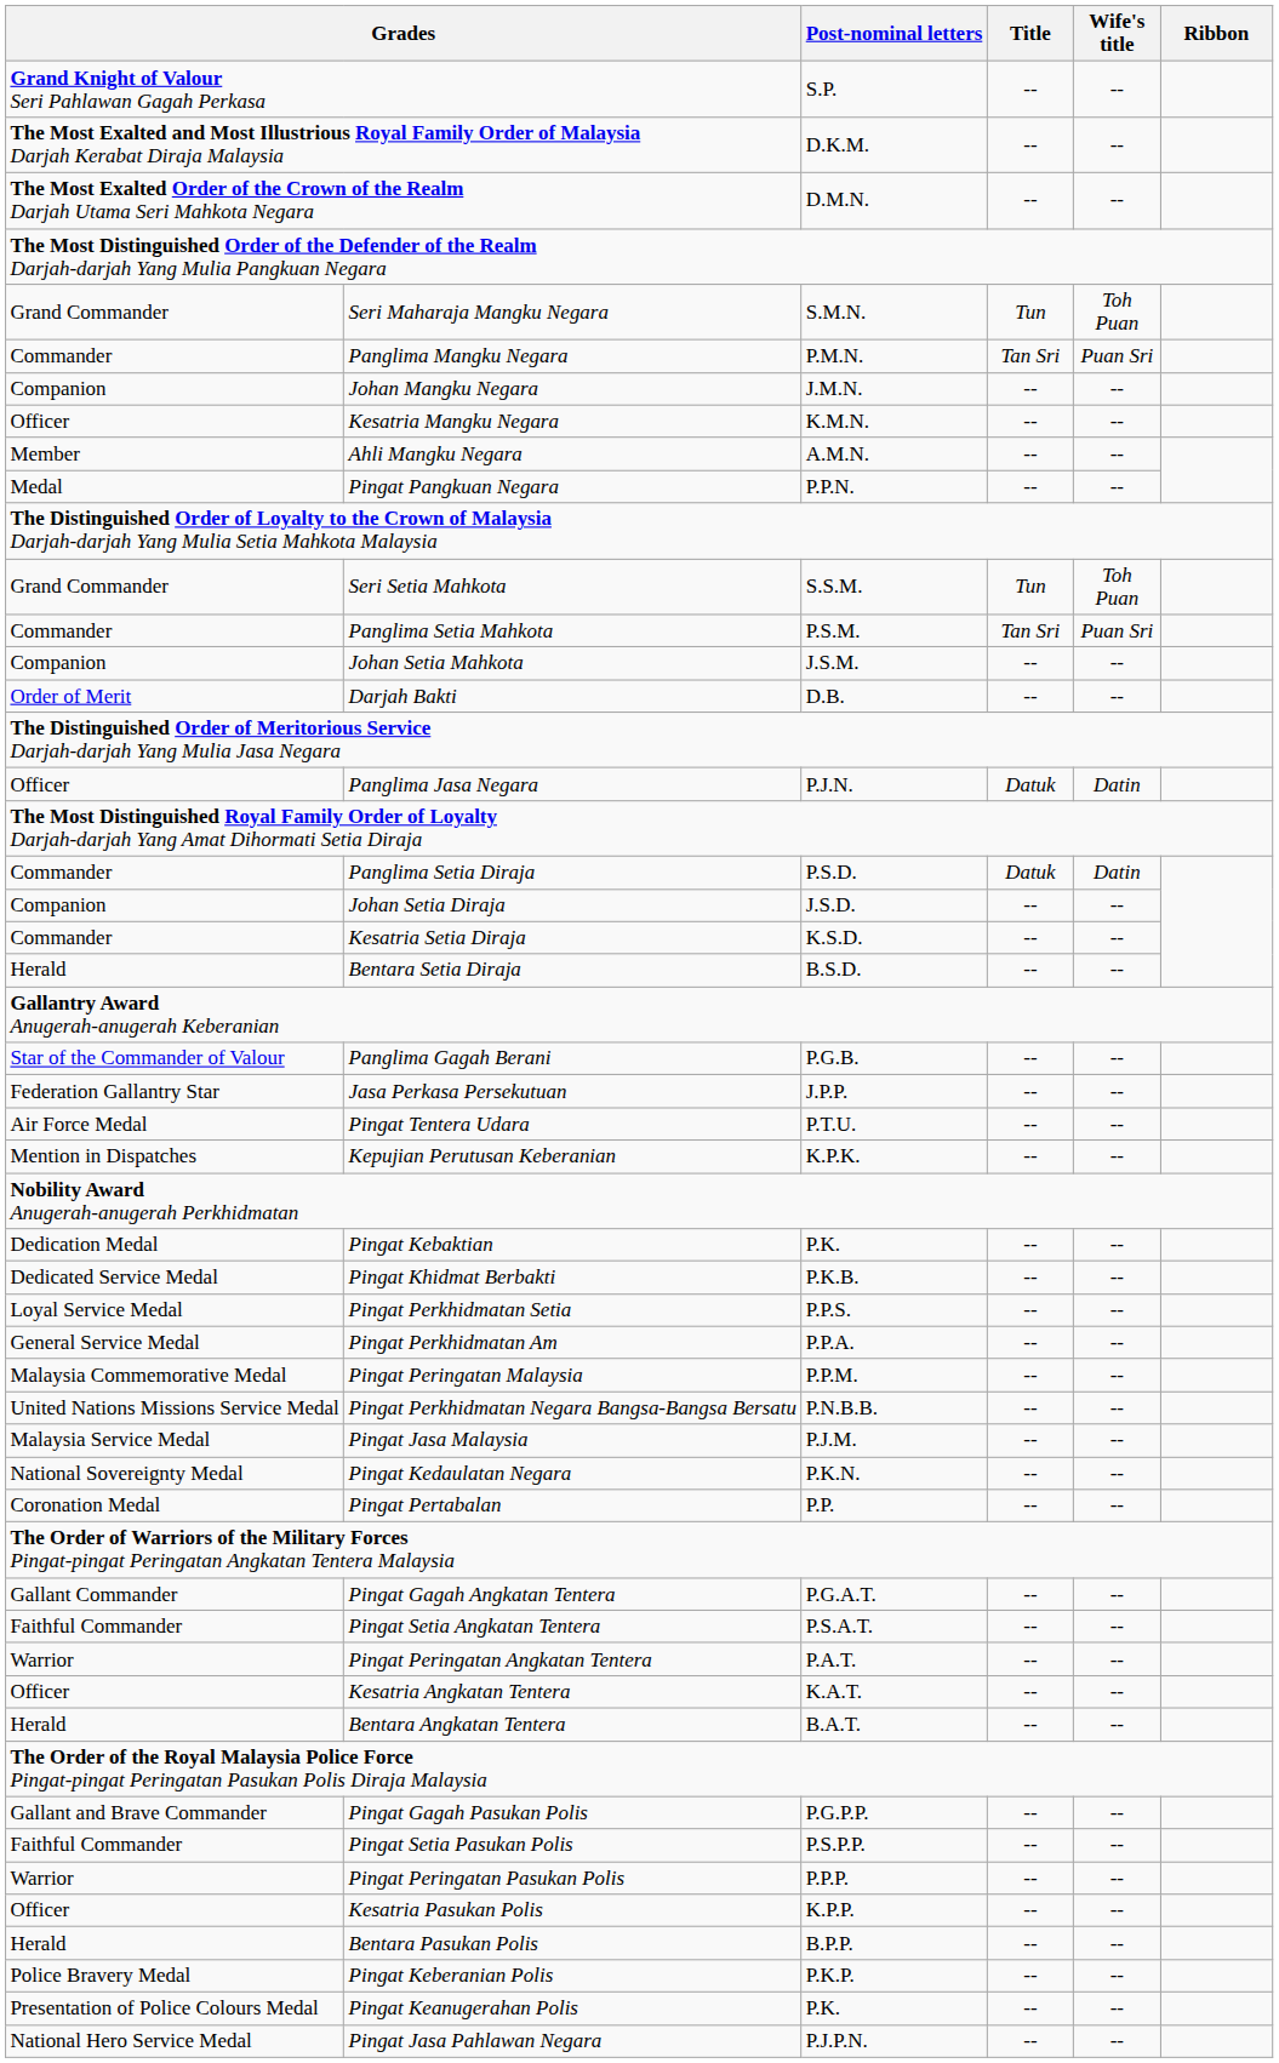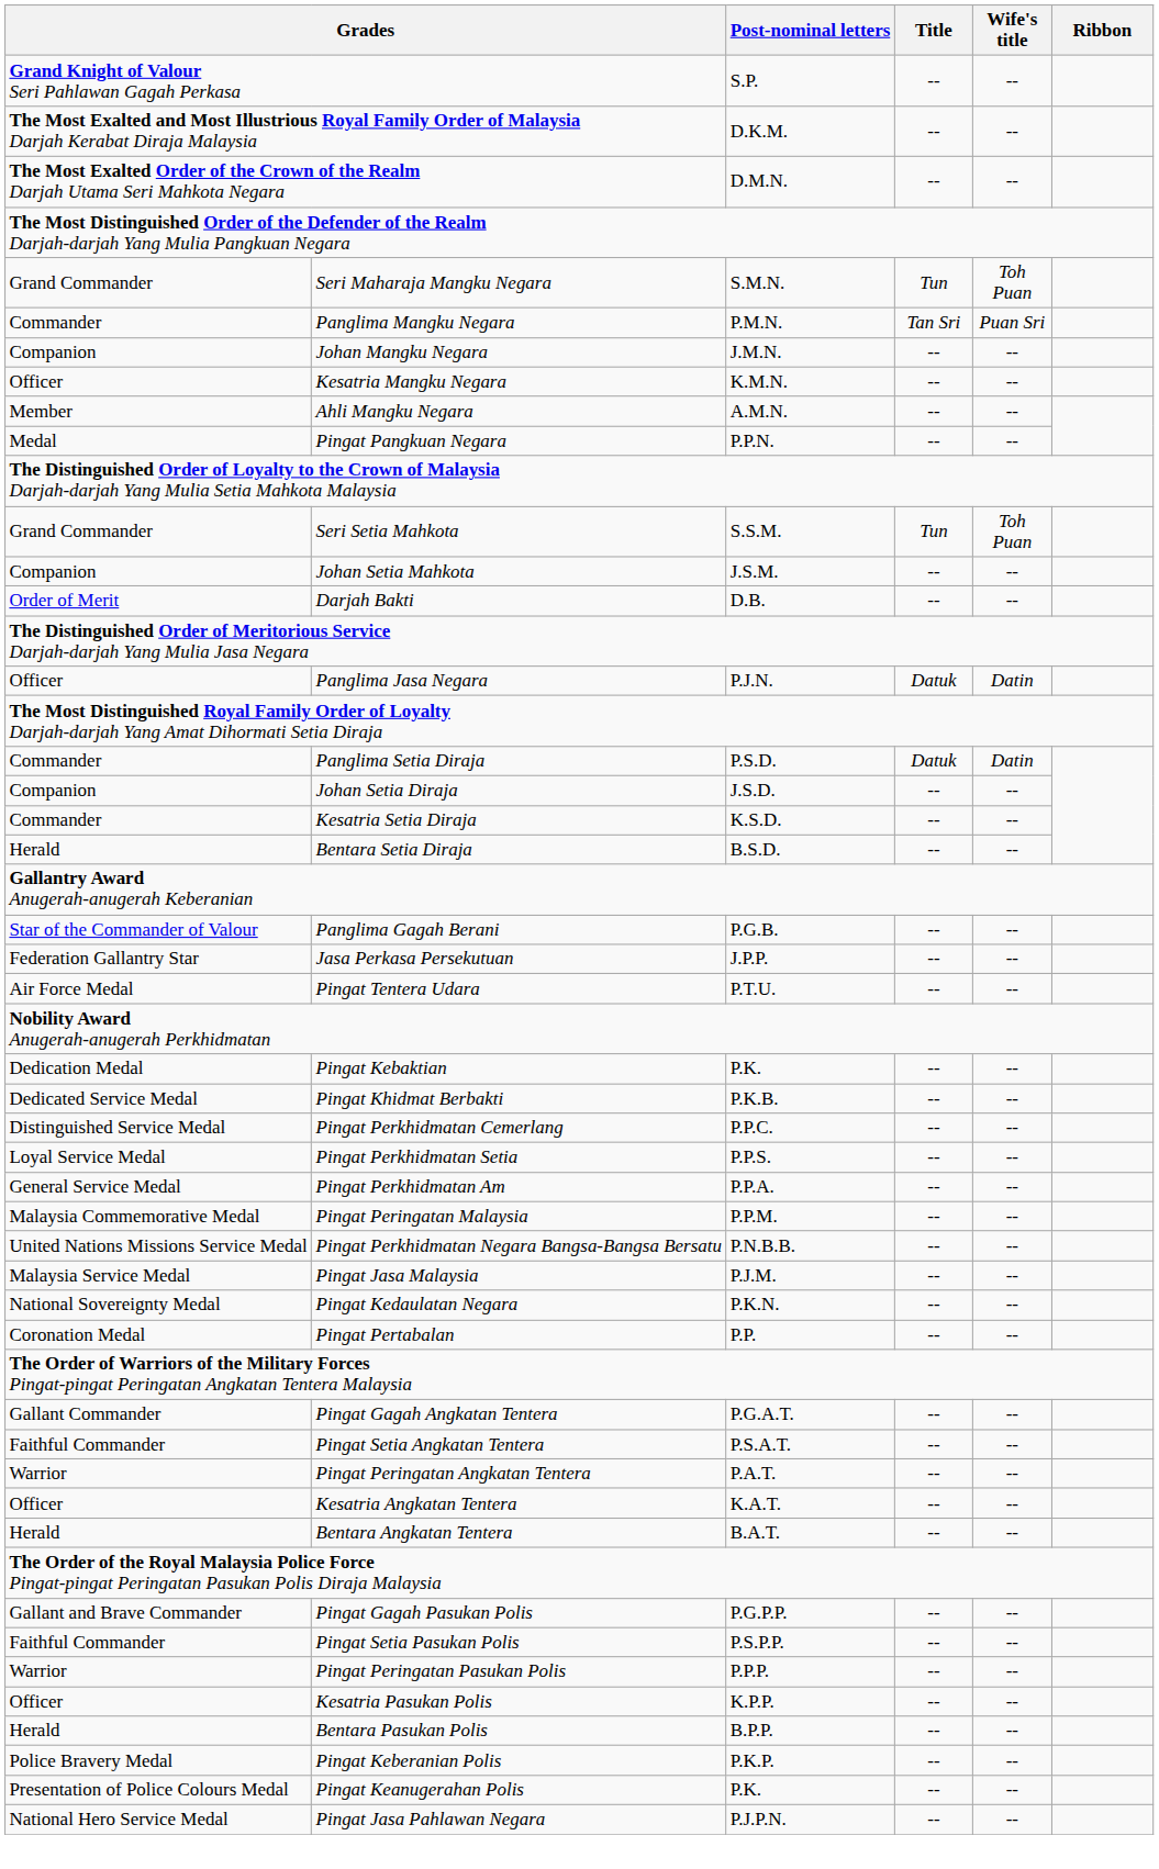- row: Commander | Panglima Setia Mahkota | P.S.M. | Tan Sri | Puan Sri
- row: Mention in Dispatches | Kepujian Perutusan Keberanian | K.P.K. | -- | --
+ row: Distinguished Service Medal | Pingat Perkhidmatan Cemerlang | P.P.C. | -- | --
